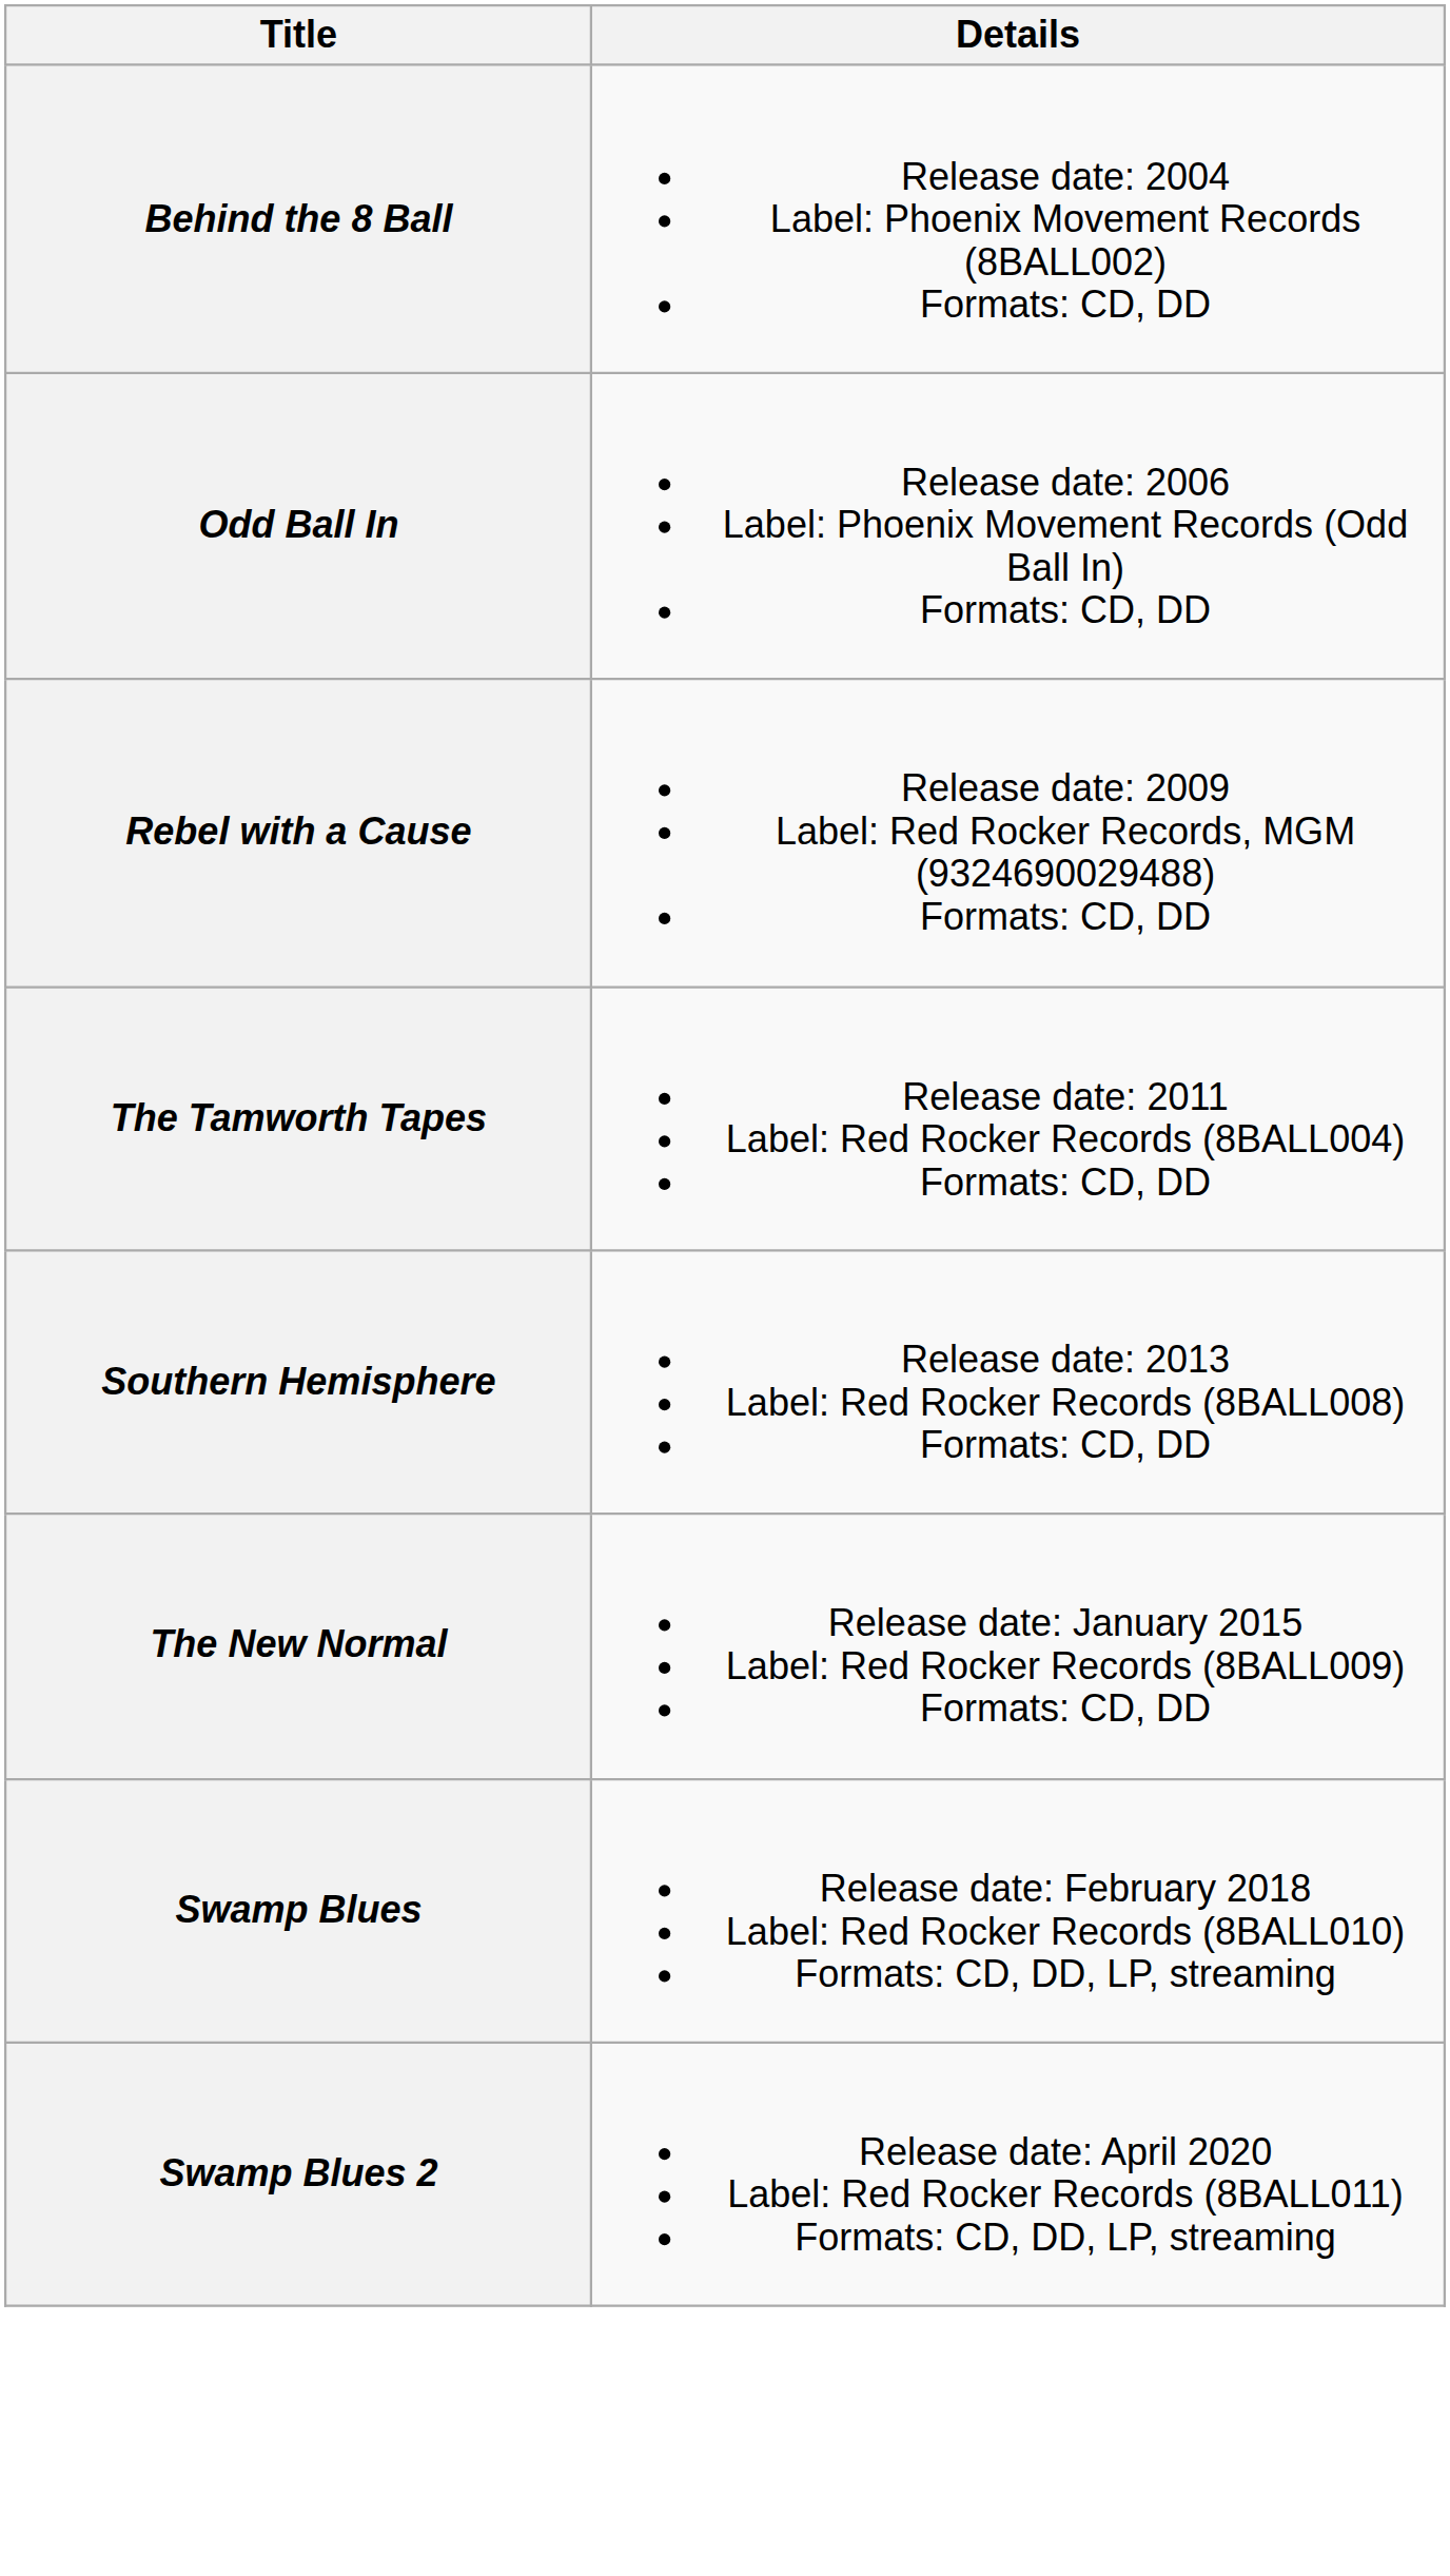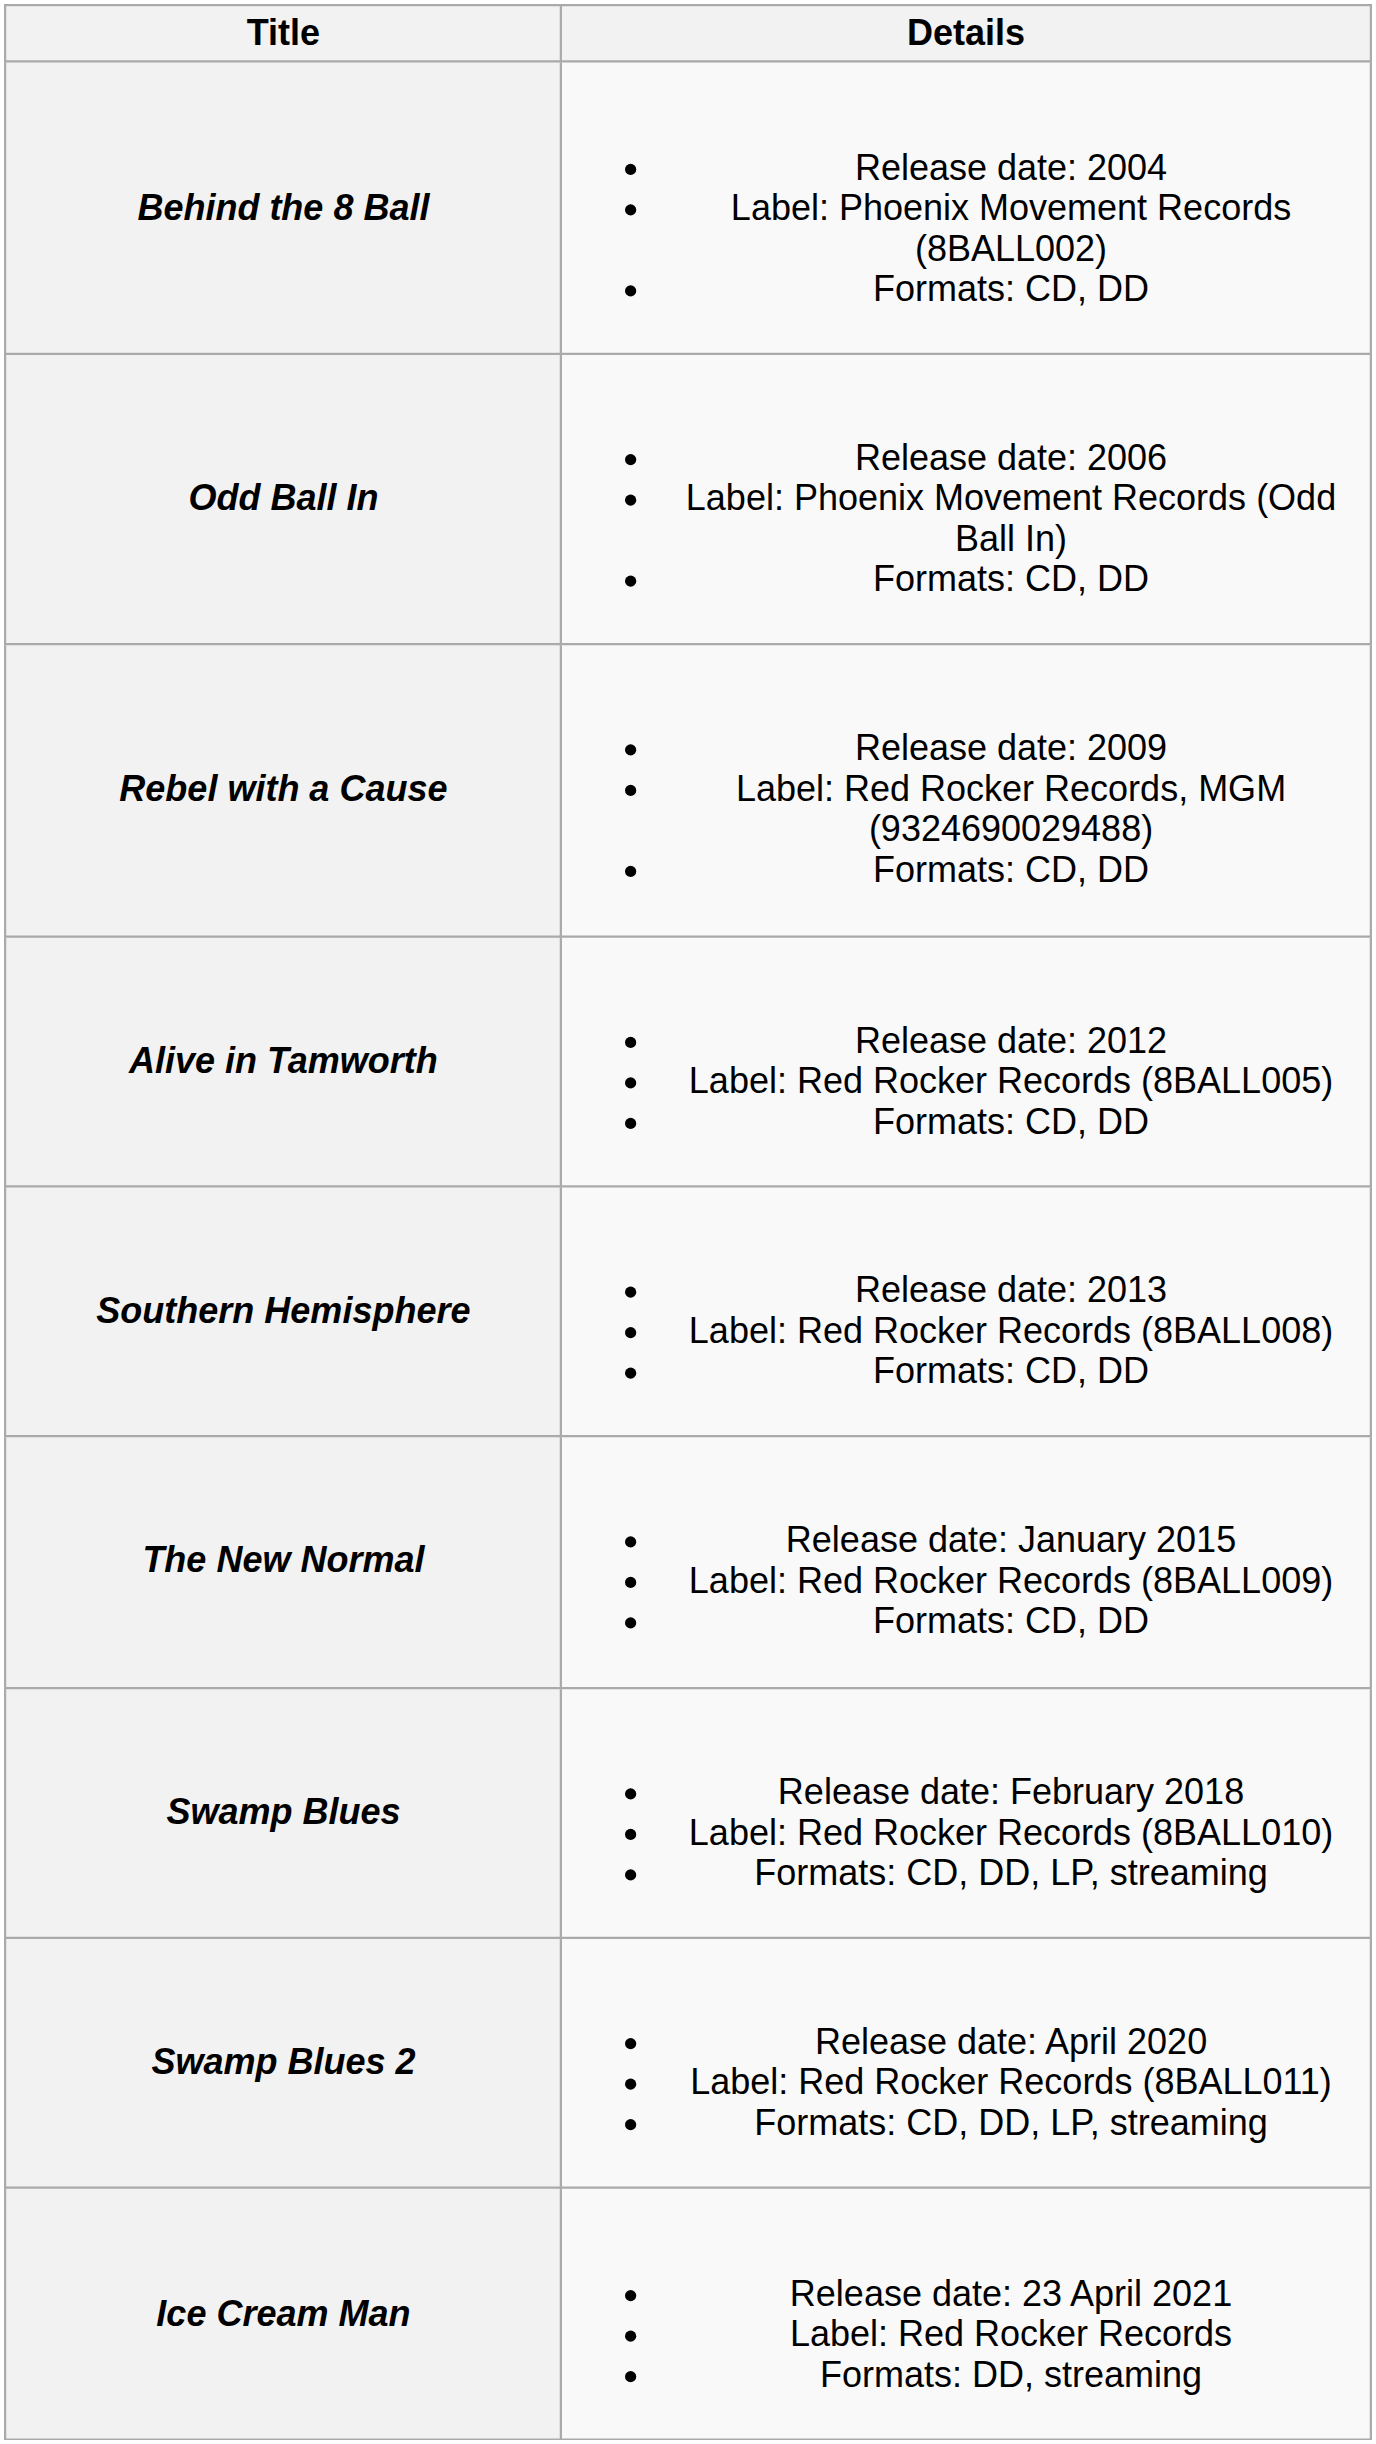- row: The Tamworth Tapes | Release date: 2011 Label: Red Rocker Records (8BALL004) Formats: CD, DD
+ row: Alive in Tamworth | Release date: 2012 Label: Red Rocker Records (8BALL005) Formats: CD, DD
+ row: Ice Cream Man | Release date: 23 April 2021 Label: Red Rocker Records Formats: DD, streaming
